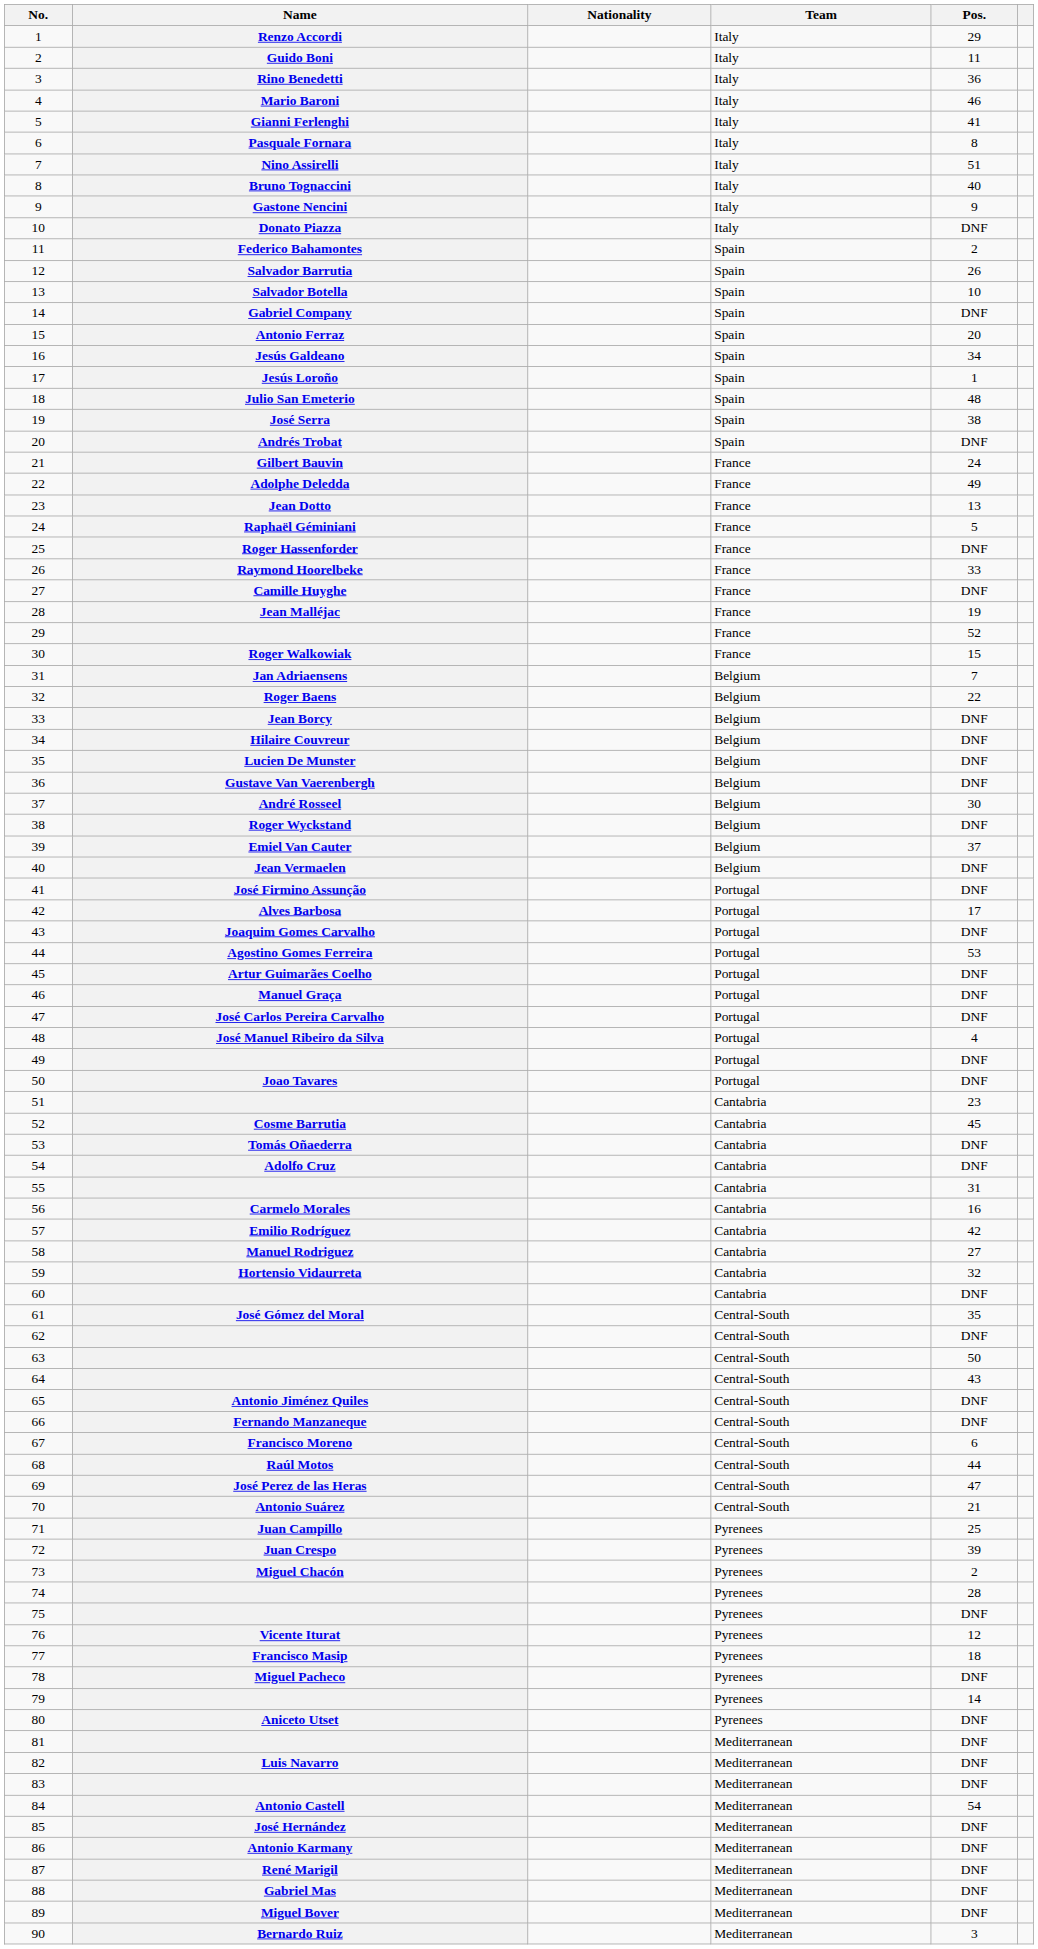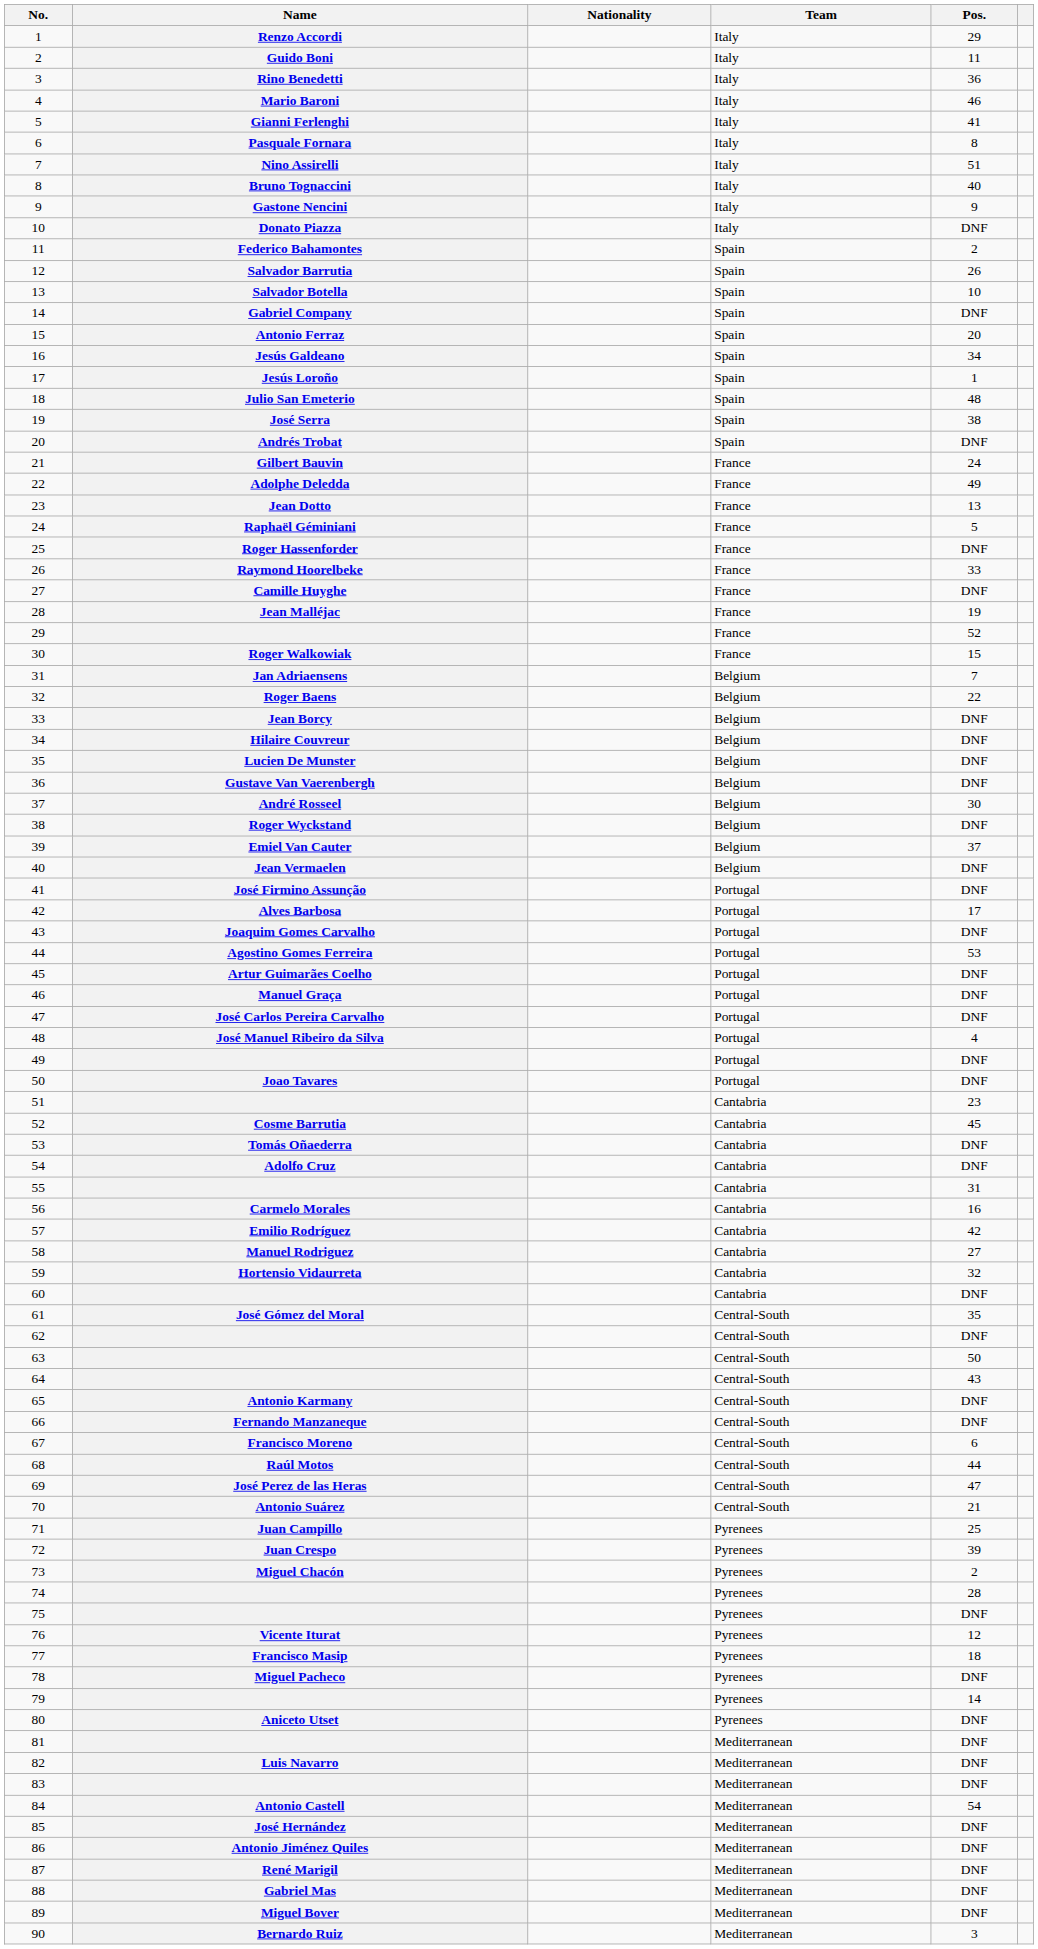65 | Name: Antonio Jiménez Quiles -> Antonio Karmany
86 | Name: Antonio Karmany -> Antonio Jiménez Quiles
